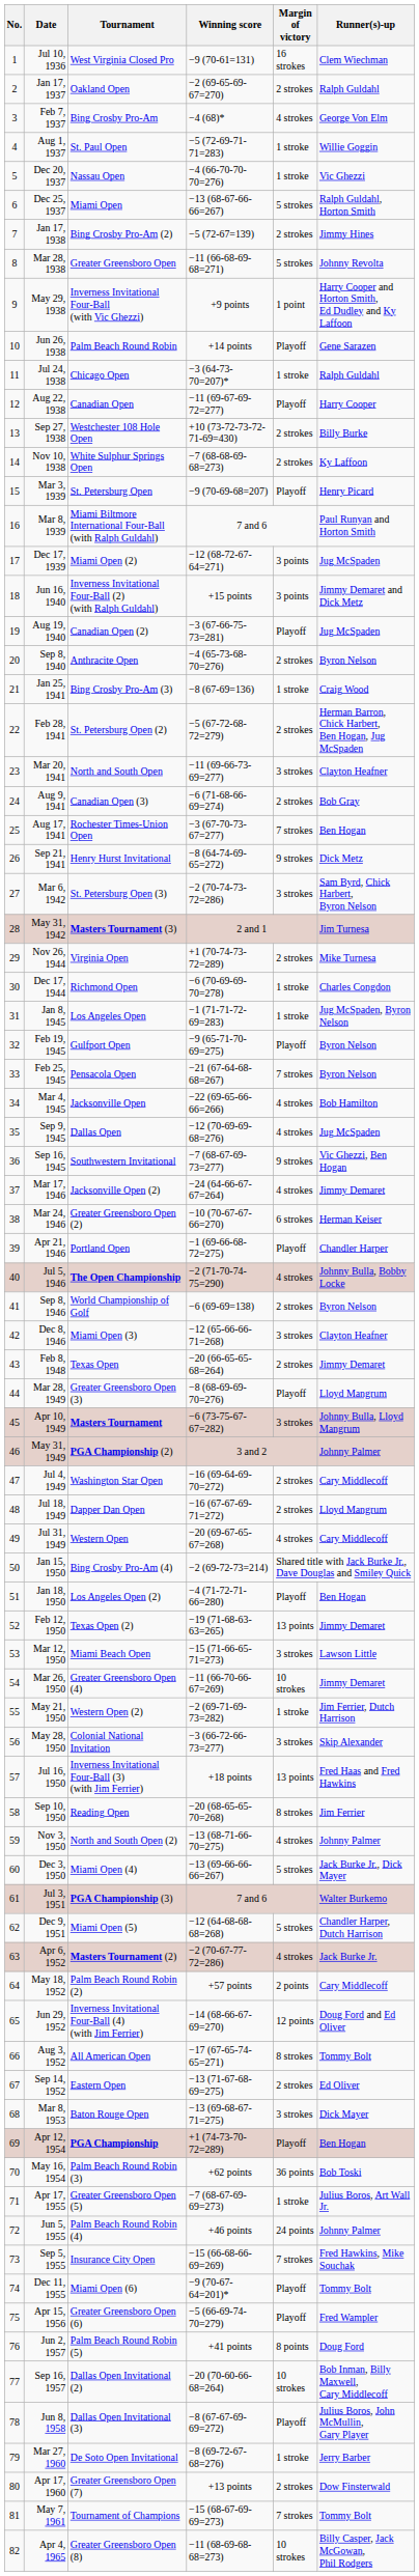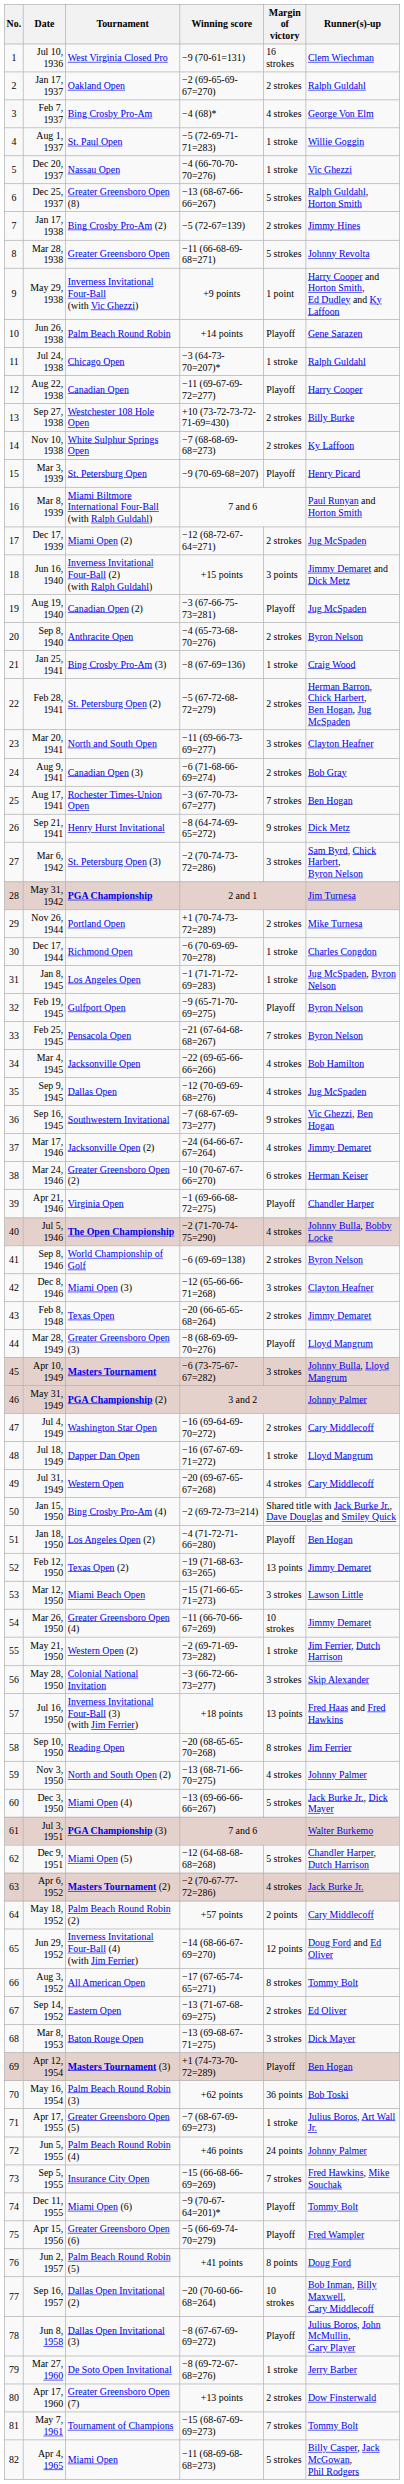Dec 25, 1937 | Tournament: Miami Open -> Greater Greensboro Open (8)
Dec 17, 1939 | Margin of victory: 3 points -> 2 strokes
May 31, 1942 | Tournament: Masters Tournament (3) -> PGA Championship
Nov 26, 1944 | Tournament: Virginia Open -> Portland Open
Apr 21, 1946 | Tournament: Portland Open -> Virginia Open
Jul 18, 1949 | Margin of victory: 2 strokes -> 1 stroke
Apr 12, 1954 | Tournament: PGA Championship -> Masters Tournament (3)
Apr 4, 1965 | Tournament: Greater Greensboro Open (8) -> Miami Open
Apr 4, 1965 | Margin of victory: 10 strokes -> 5 strokes
